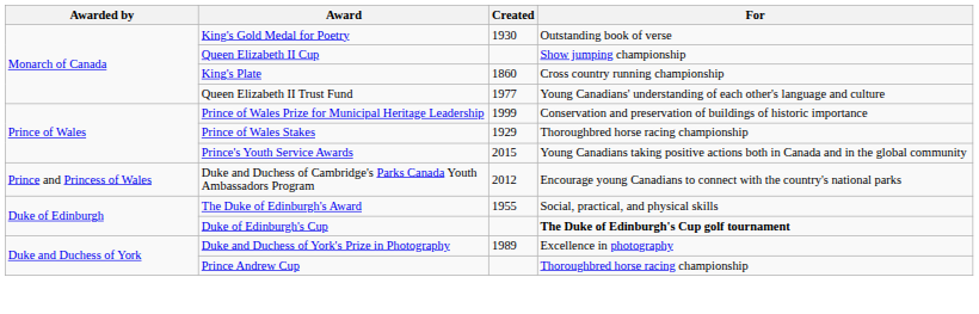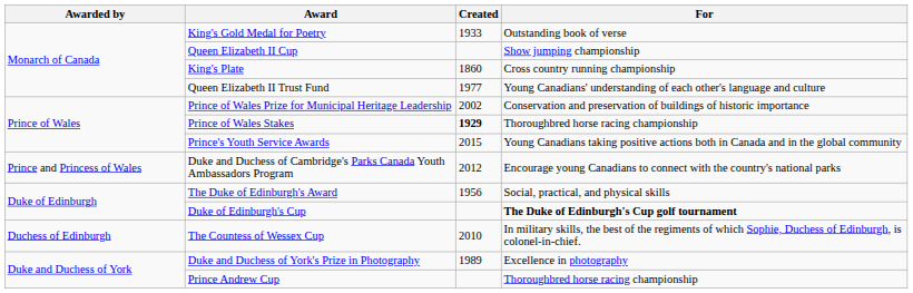King's Gold Medal for Poetry | Created: 1930 -> 1933
Prince of Wales Prize for Municipal Heritage Leadership | Created: 1999 -> 2002
Prince of Wales Stakes | Created: normal -> bold
The Duke of Edinburgh's Award | Created: 1955 -> 1956
+ row: Duchess of Edinburgh | The Countess of Wessex Cup | 2010 | In military skills, the best of the regiments of which Sophie, Duchess of Edinburgh, is colonel-in-chief.
